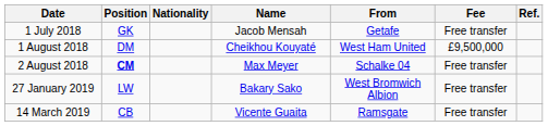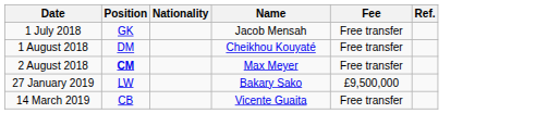- column: From | Getafe | West Ham United | Schalke 04 | West Bromwich Albion | Ramsgate
1 August 2018 | Fee: £9,500,000 -> Free transfer
27 January 2019 | Fee: Free transfer -> £9,500,000
